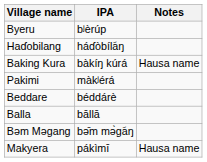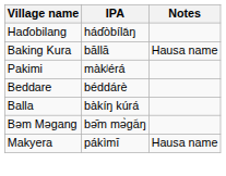- row: Byeru | bʲèrúp
Baking Kura | IPA: bàkíŋ kúrá -> bāllā
Balla | IPA: bāllā -> bàkíŋ kúrá
